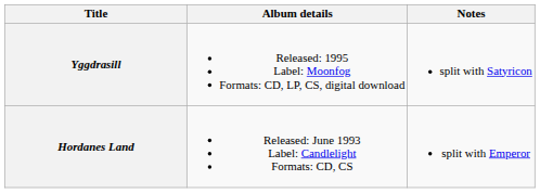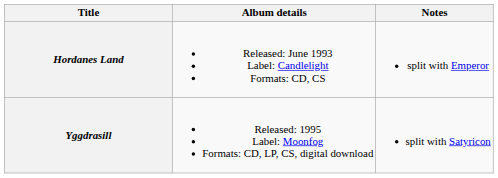rows swapped: Hordanes Land <-> Yggdrasill
